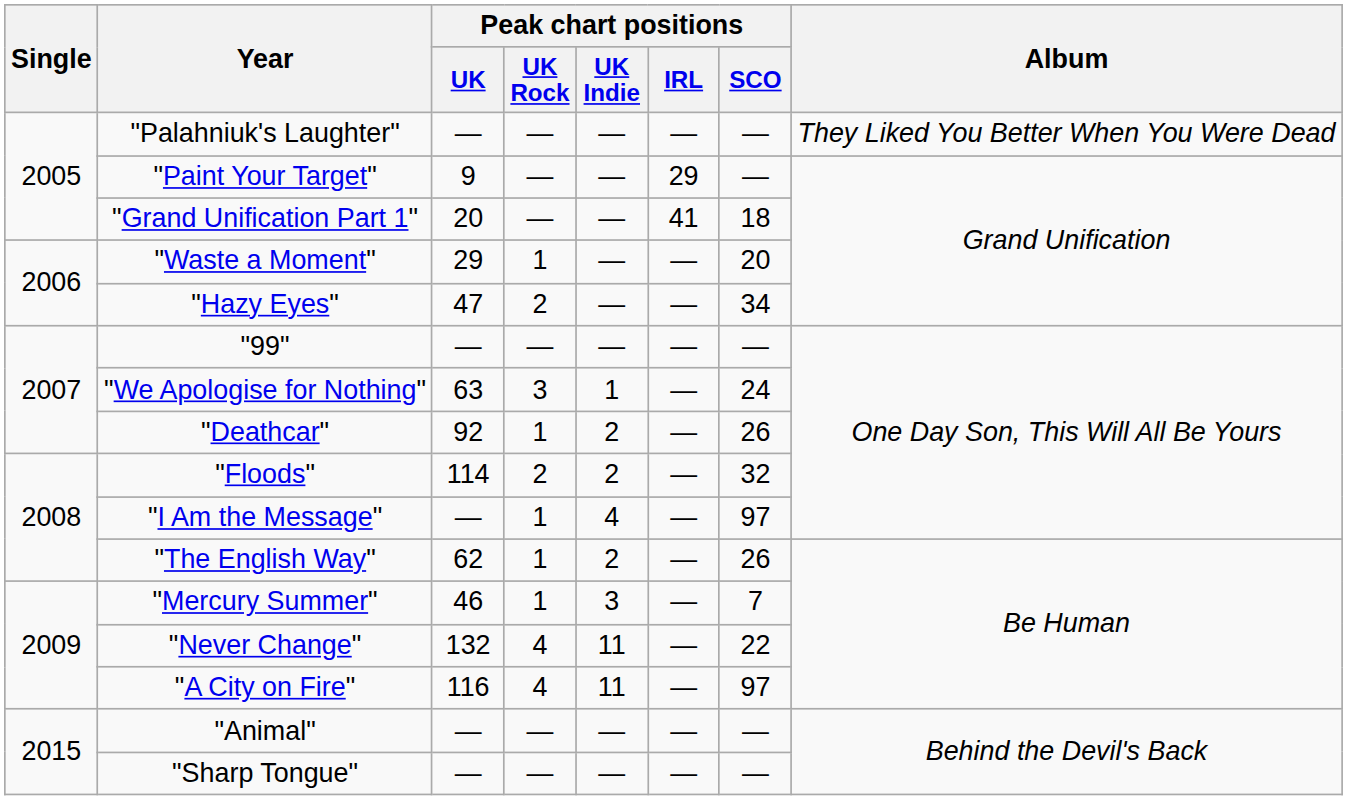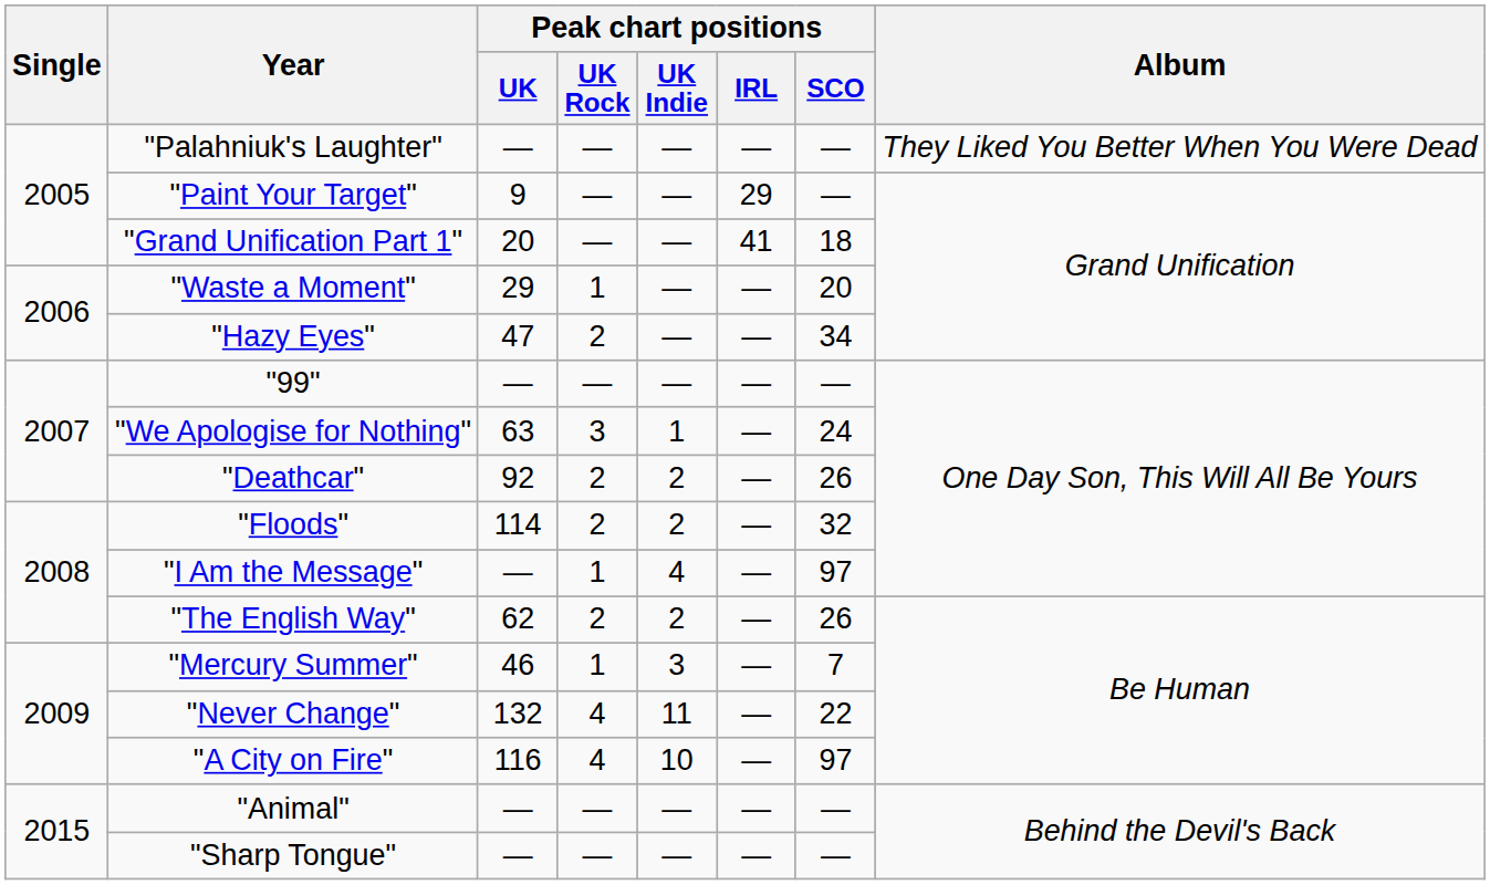"Deathcar" | Peak chart positions / UK Rock: 1 -> 2
"The English Way" | Peak chart positions / UK Rock: 1 -> 2
"A City on Fire" | Peak chart positions / UK Indie: 11 -> 10
